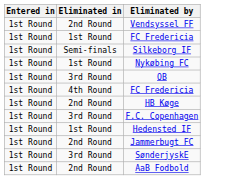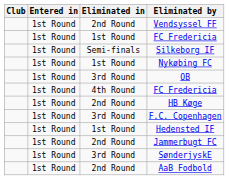+ column: Club
